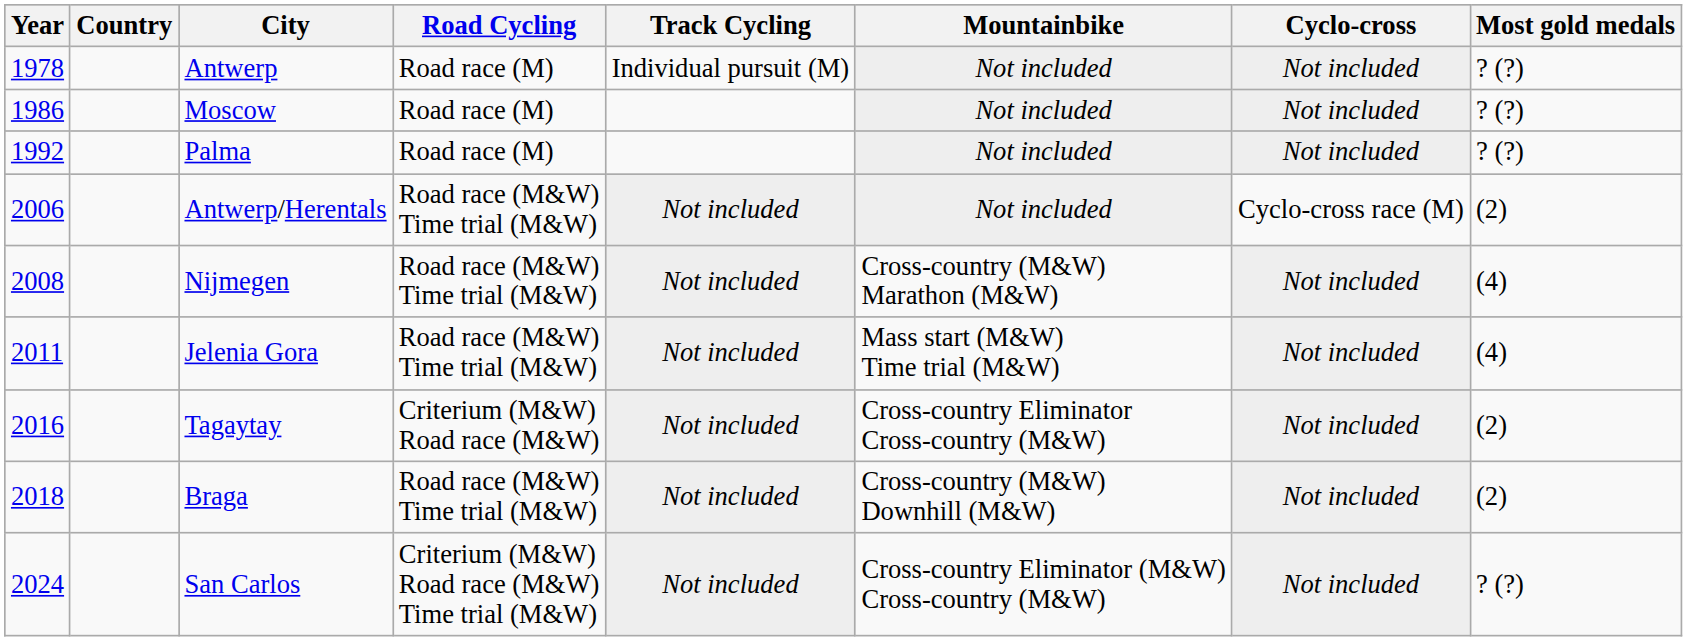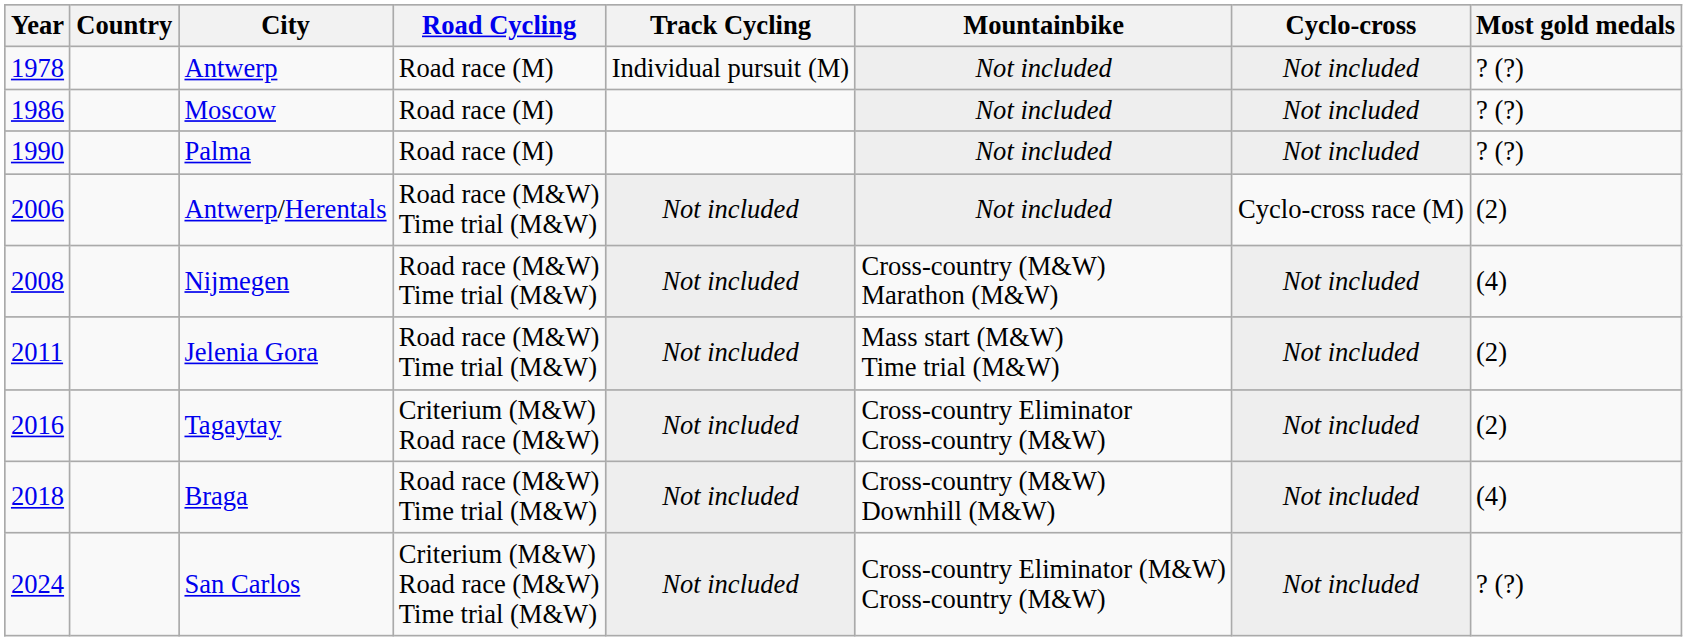Palma | Year: 1992 -> 1990
Jelenia Gora | Most gold medals: (4) -> (2)
Braga | Most gold medals: (2) -> (4)
